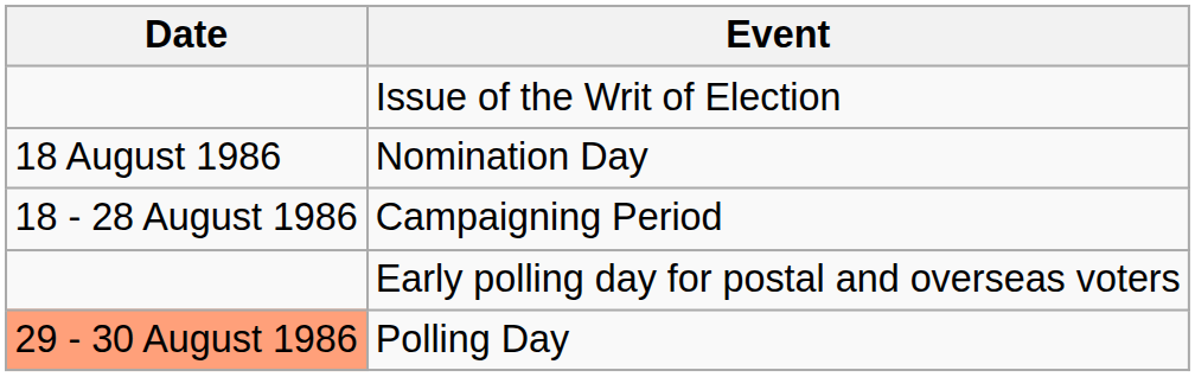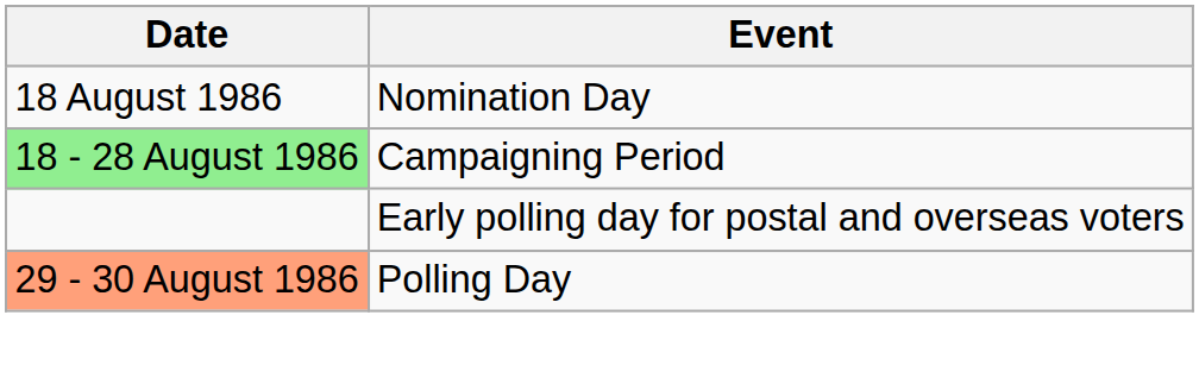- row: Issue of the Writ of Election
Campaigning Period | Date: no background -> lightgreen background
